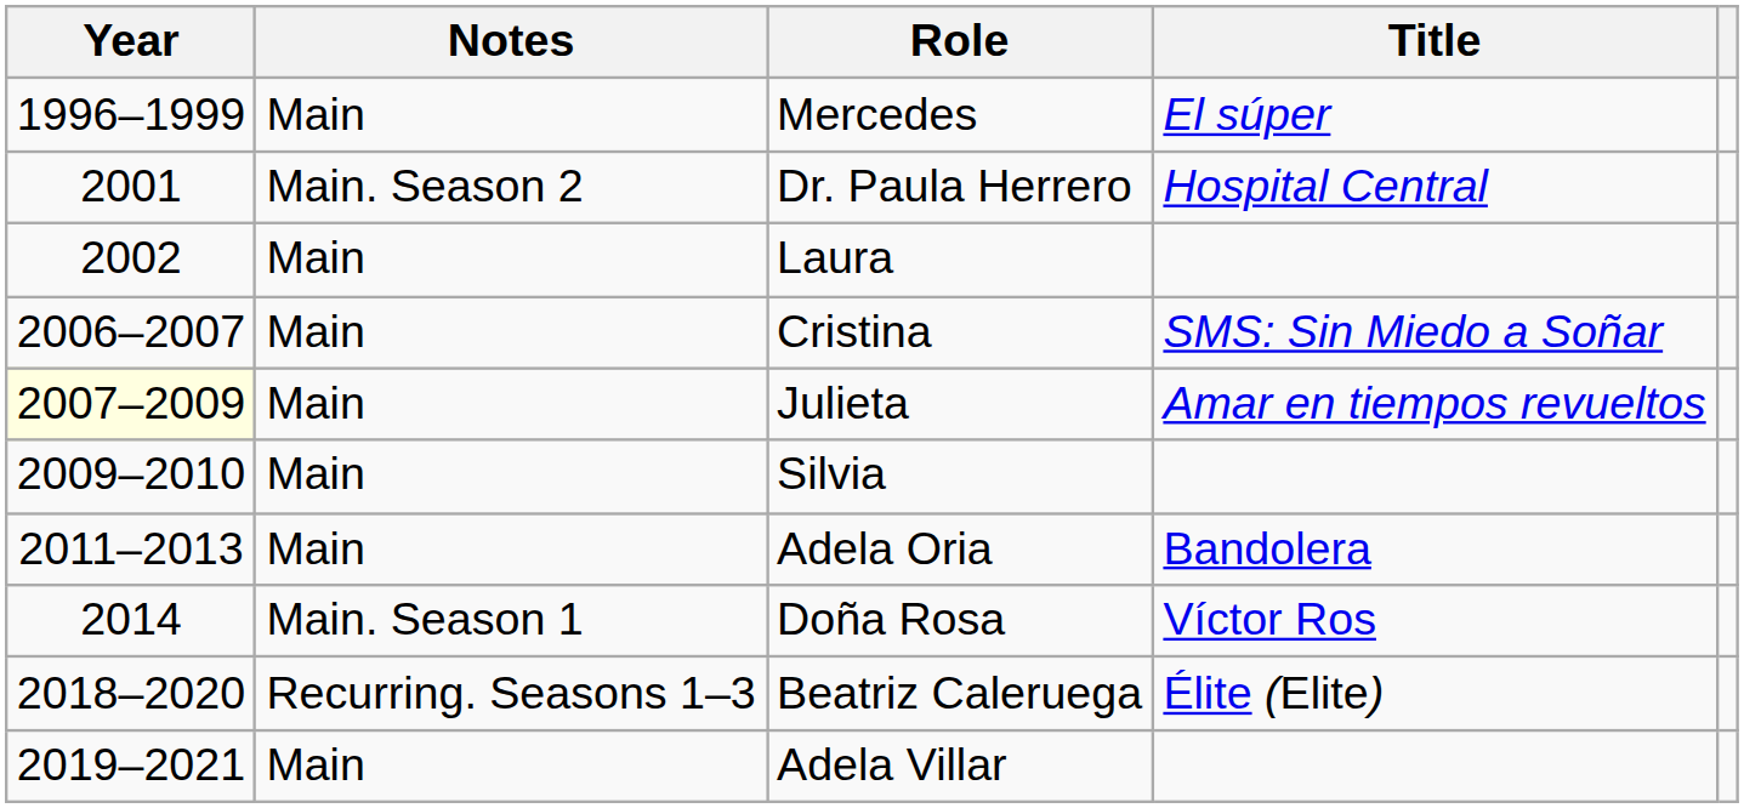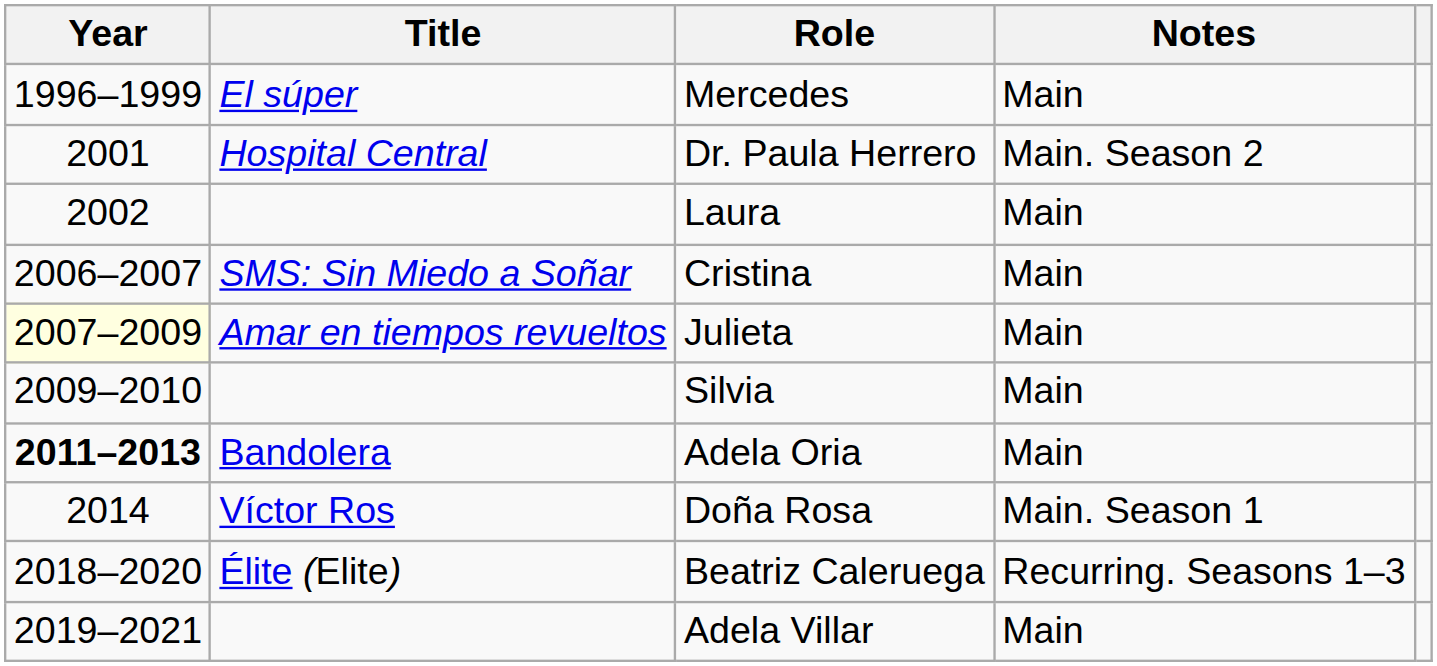columns swapped: Title <-> Notes
Adela Oria | Year: normal -> bold
